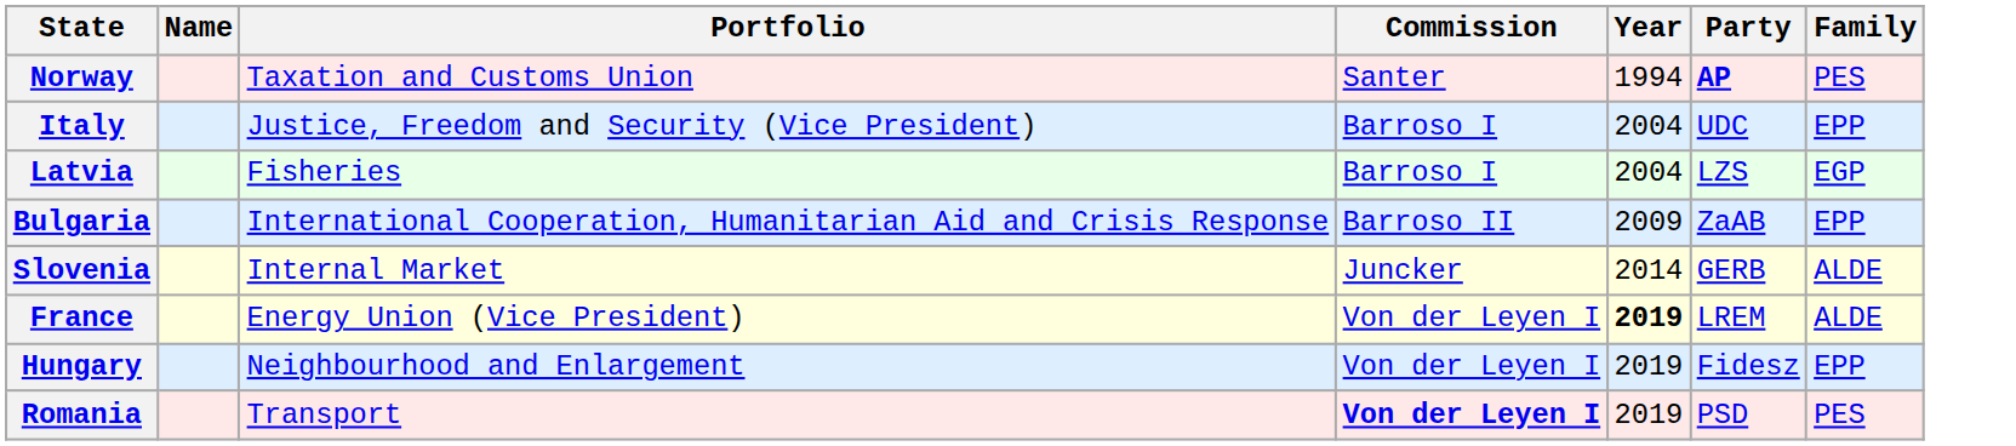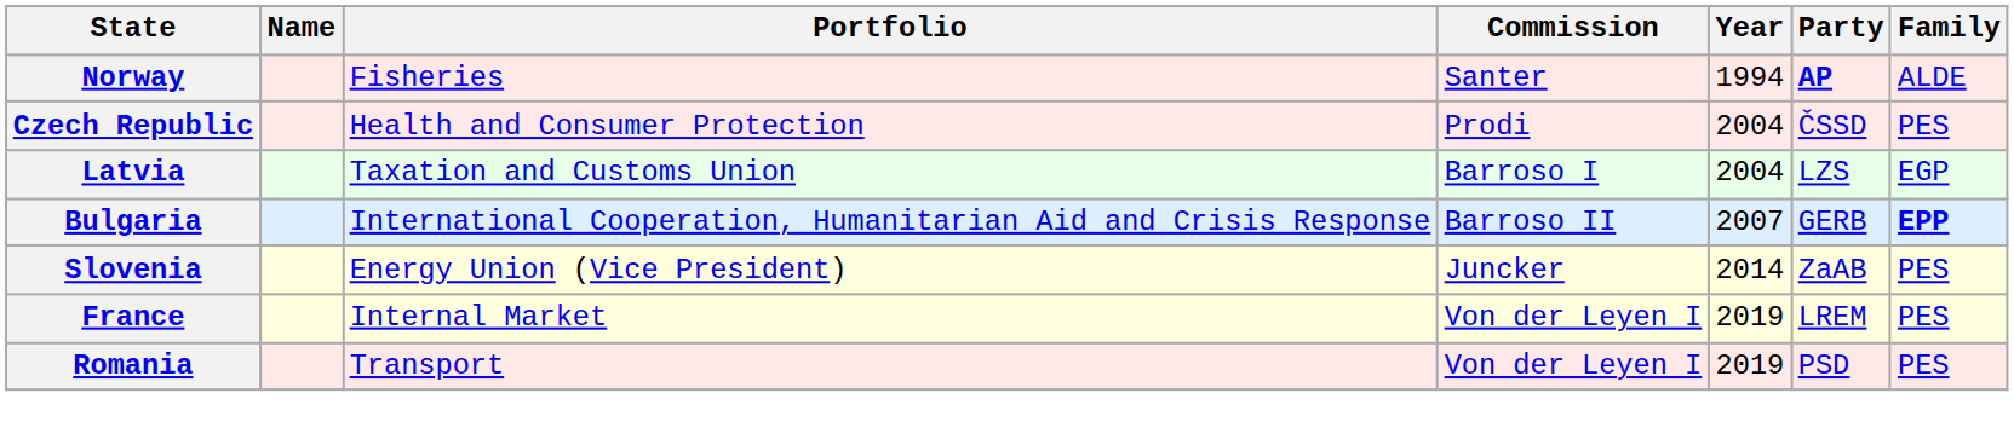Norway | Portfolio: Taxation and Customs Union -> Fisheries
Norway | Family: PES -> ALDE
+ row: Czech Republic | Health and Consumer Protection | Prodi | 2004 | ČSSD | PES
- row: Italy | Justice, Freedom and Security (Vice President) | Barroso I | 2004 | UDC | EPP
Latvia | Portfolio: Fisheries -> Taxation and Customs Union
Bulgaria | Year: 2009 -> 2007
Bulgaria | Party: ZaAB -> GERB
Bulgaria | Family: normal -> bold
Slovenia | Portfolio: Internal Market -> Energy Union (Vice President)
Slovenia | Party: GERB -> ZaAB
Slovenia | Family: ALDE -> PES
France | Portfolio: Energy Union (Vice President) -> Internal Market
France | Year: bold -> normal
France | Family: ALDE -> PES
- row: Hungary | Neighbourhood and Enlargement | Von der Leyen I | 2019 | Fidesz | EPP
Romania | Commission: bold -> normal
